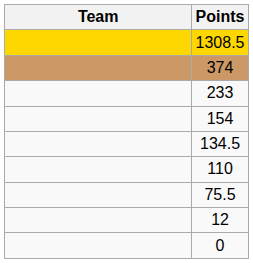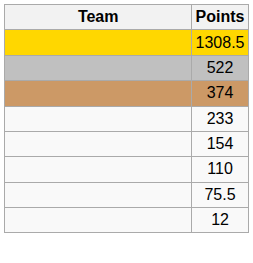+ row: 522
- row: 134.5
- row: 0
